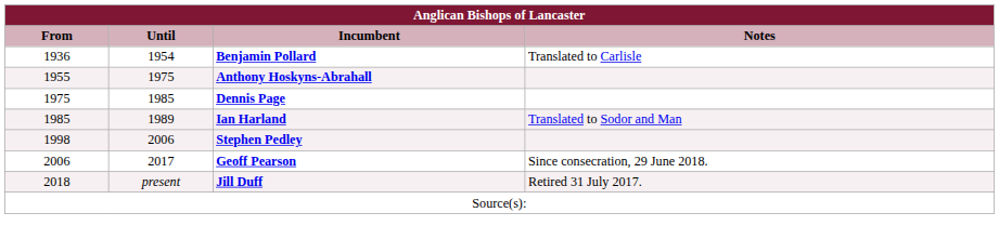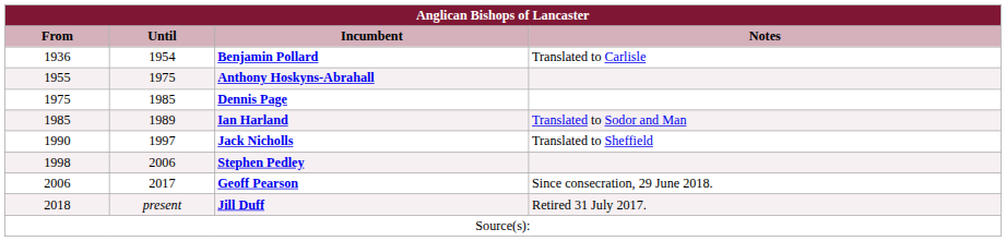+ row: 1990 | 1997 | Jack Nicholls | Translated to Sheffield
